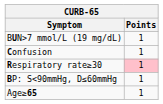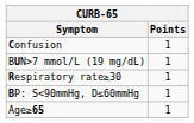rows swapped: Confusion <-> BUN>7 mmol/L (19 mg/dL)
Respiratory rate≥30 | Points: pink background -> no background
